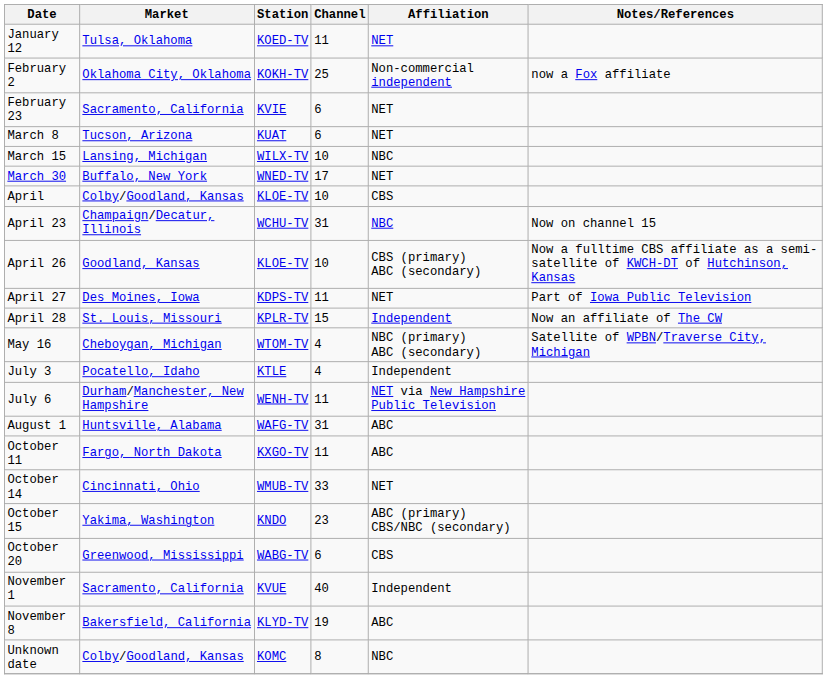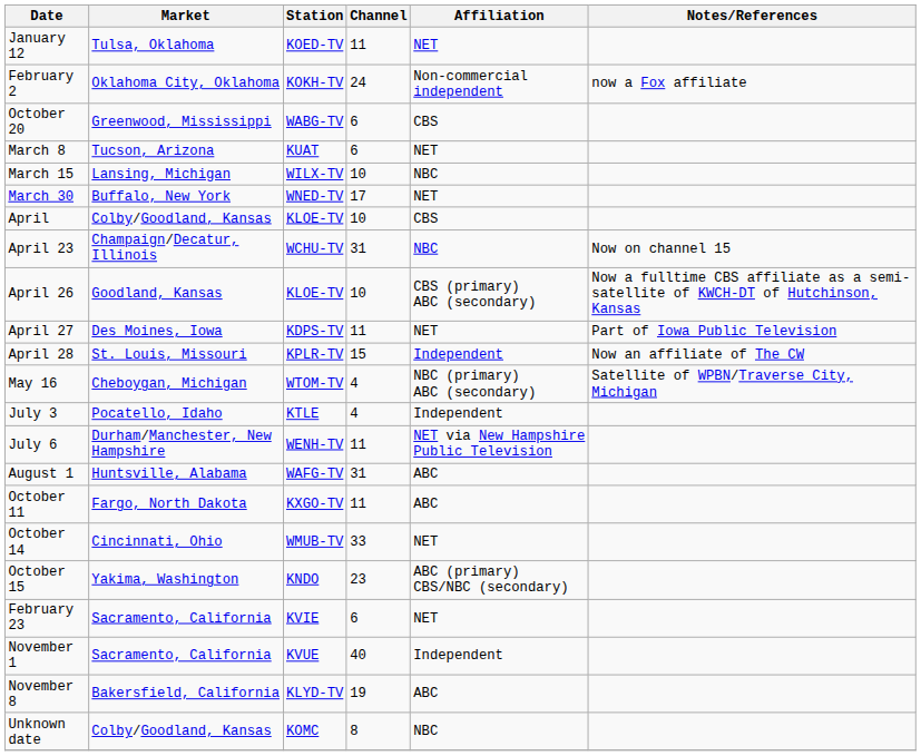February 2 | Channel: 25 -> 24
rows swapped: February 23 <-> October 20
